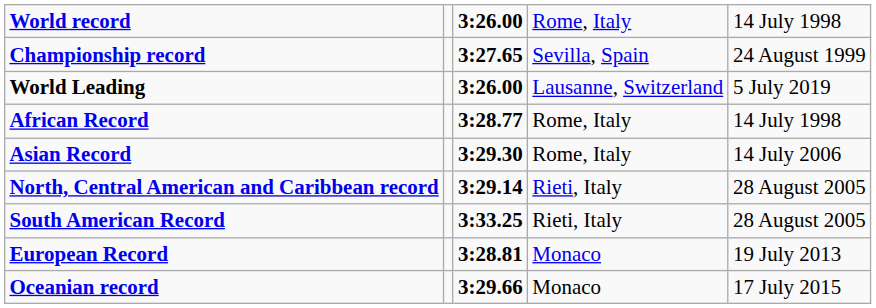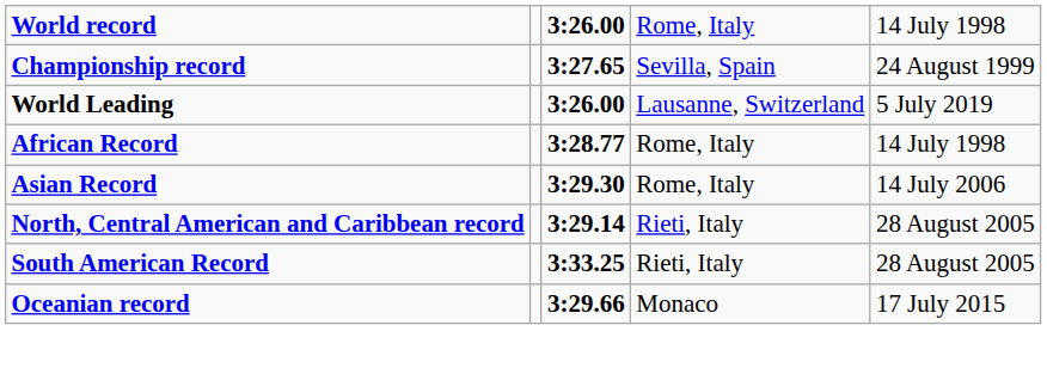- row: European Record | 3:28.81 | Monaco | 19 July 2013
